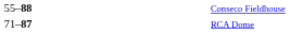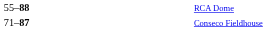55–88 | column 6: Conseco Fieldhouse -> RCA Dome
71–87 | column 6: RCA Dome -> Conseco Fieldhouse
